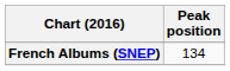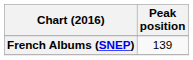French Albums (SNEP) | Peak position: 134 -> 139
